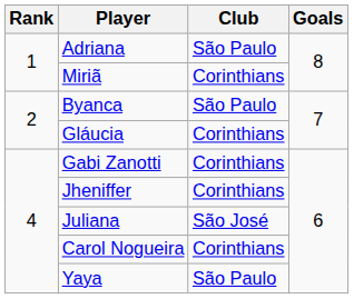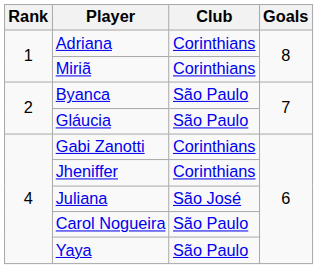Adriana | Club: São Paulo -> Corinthians
Gláucia | Club: Corinthians -> São Paulo
Carol Nogueira | Club: Corinthians -> São Paulo
